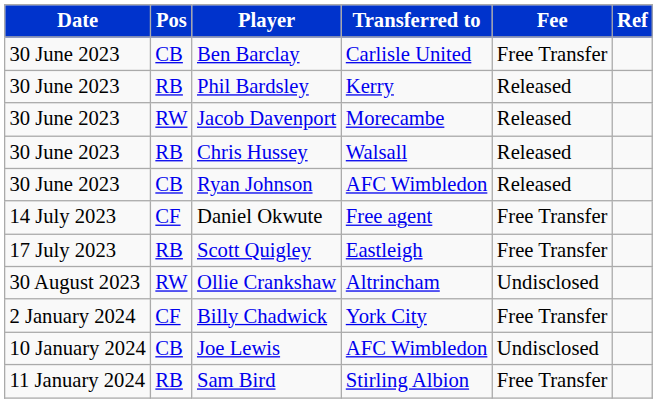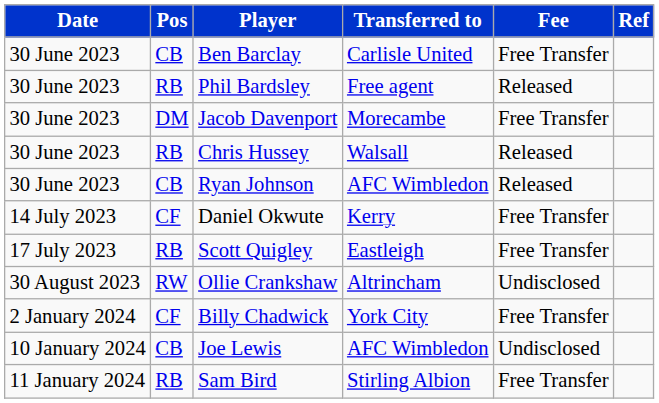Phil Bardsley | Transferred to: Kerry -> Free agent
Jacob Davenport | Pos: RW -> DM
Jacob Davenport | Fee: Released -> Free Transfer
Daniel Okwute | Transferred to: Free agent -> Kerry
